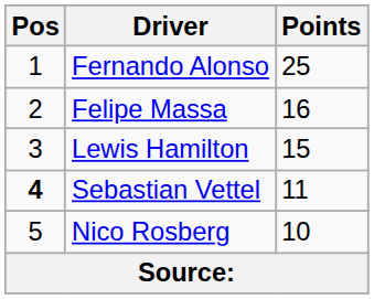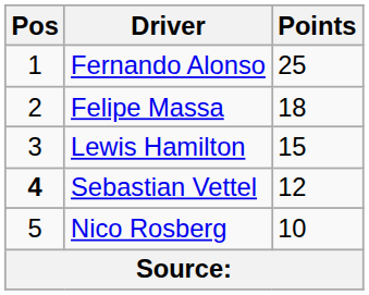Felipe Massa | Points: 16 -> 18
Sebastian Vettel | Points: 11 -> 12
